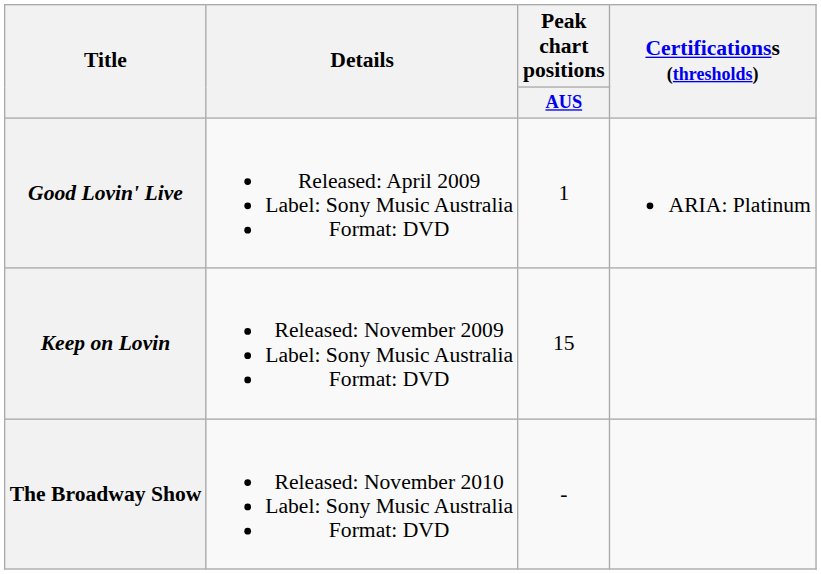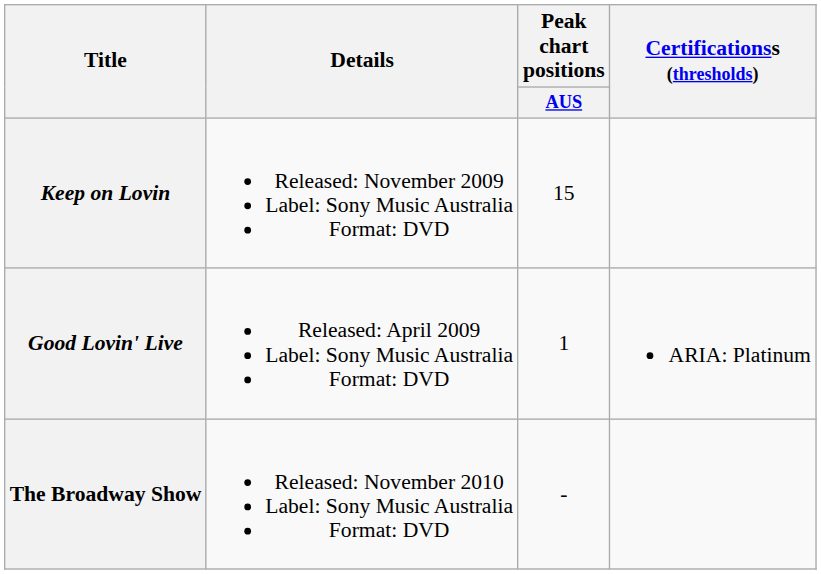rows swapped: Good Lovin' Live <-> Keep on Lovin
